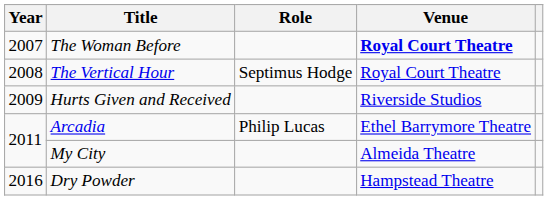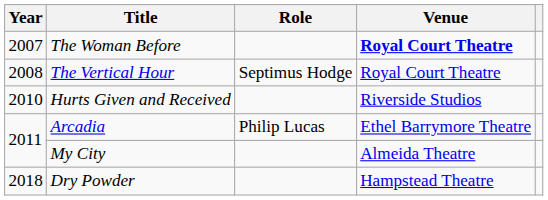Hurts Given and Received | Year: 2009 -> 2010
Dry Powder | Year: 2016 -> 2018
